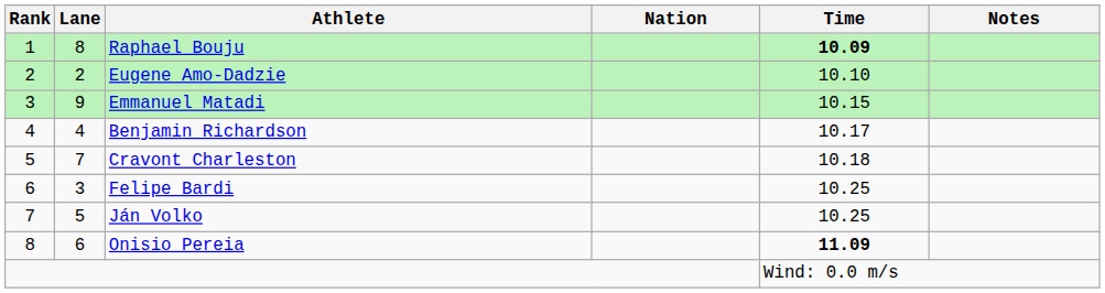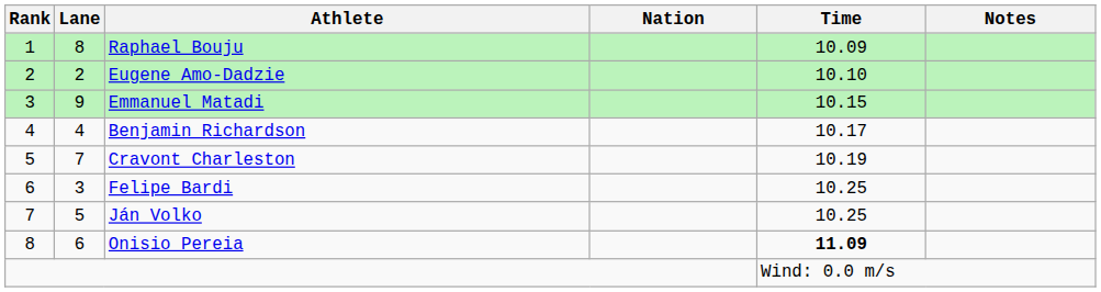Raphael Bouju | Time: bold -> normal
Cravont Charleston | Time: 10.18 -> 10.19
